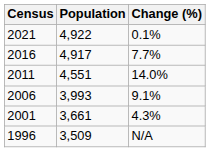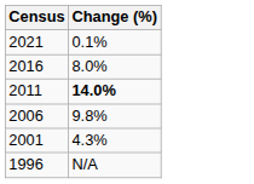- column: Population | 4,922 | 4,917 | 4,551 | 3,993 | 3,661 | 3,509
2016 | Change (%): 7.7% -> 8.0%
2011 | Change (%): normal -> bold
2006 | Change (%): 9.1% -> 9.8%
